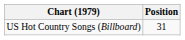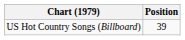US Hot Country Songs (Billboard) | Position: 31 -> 39
